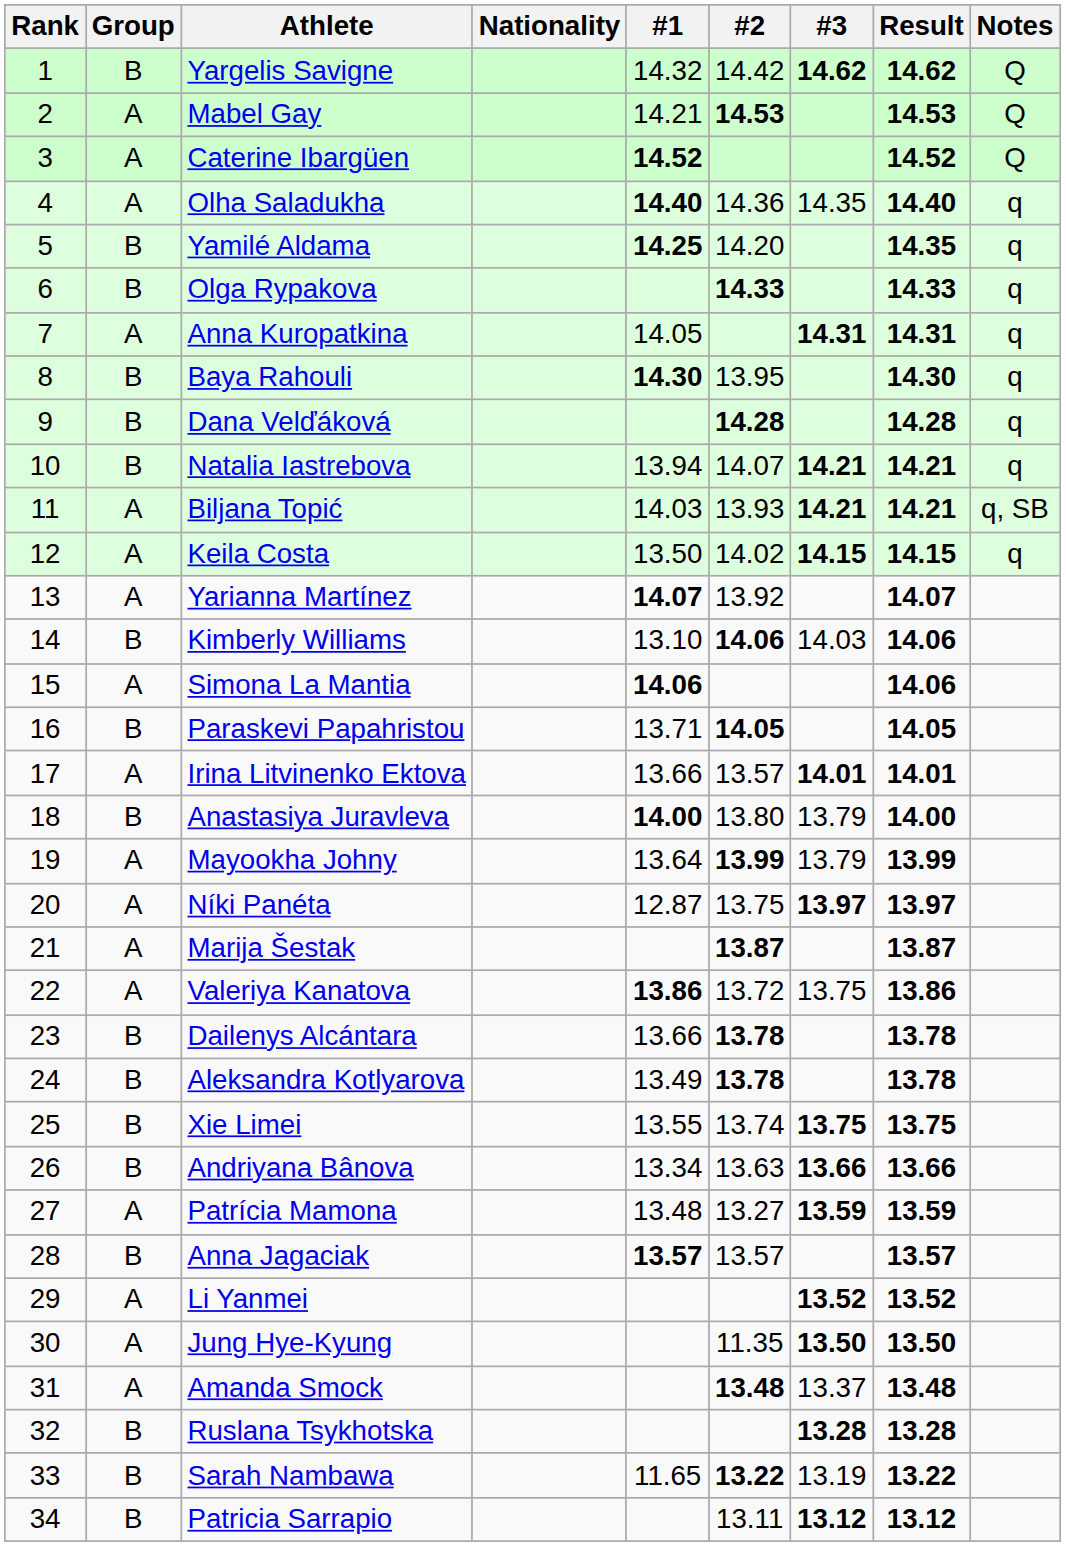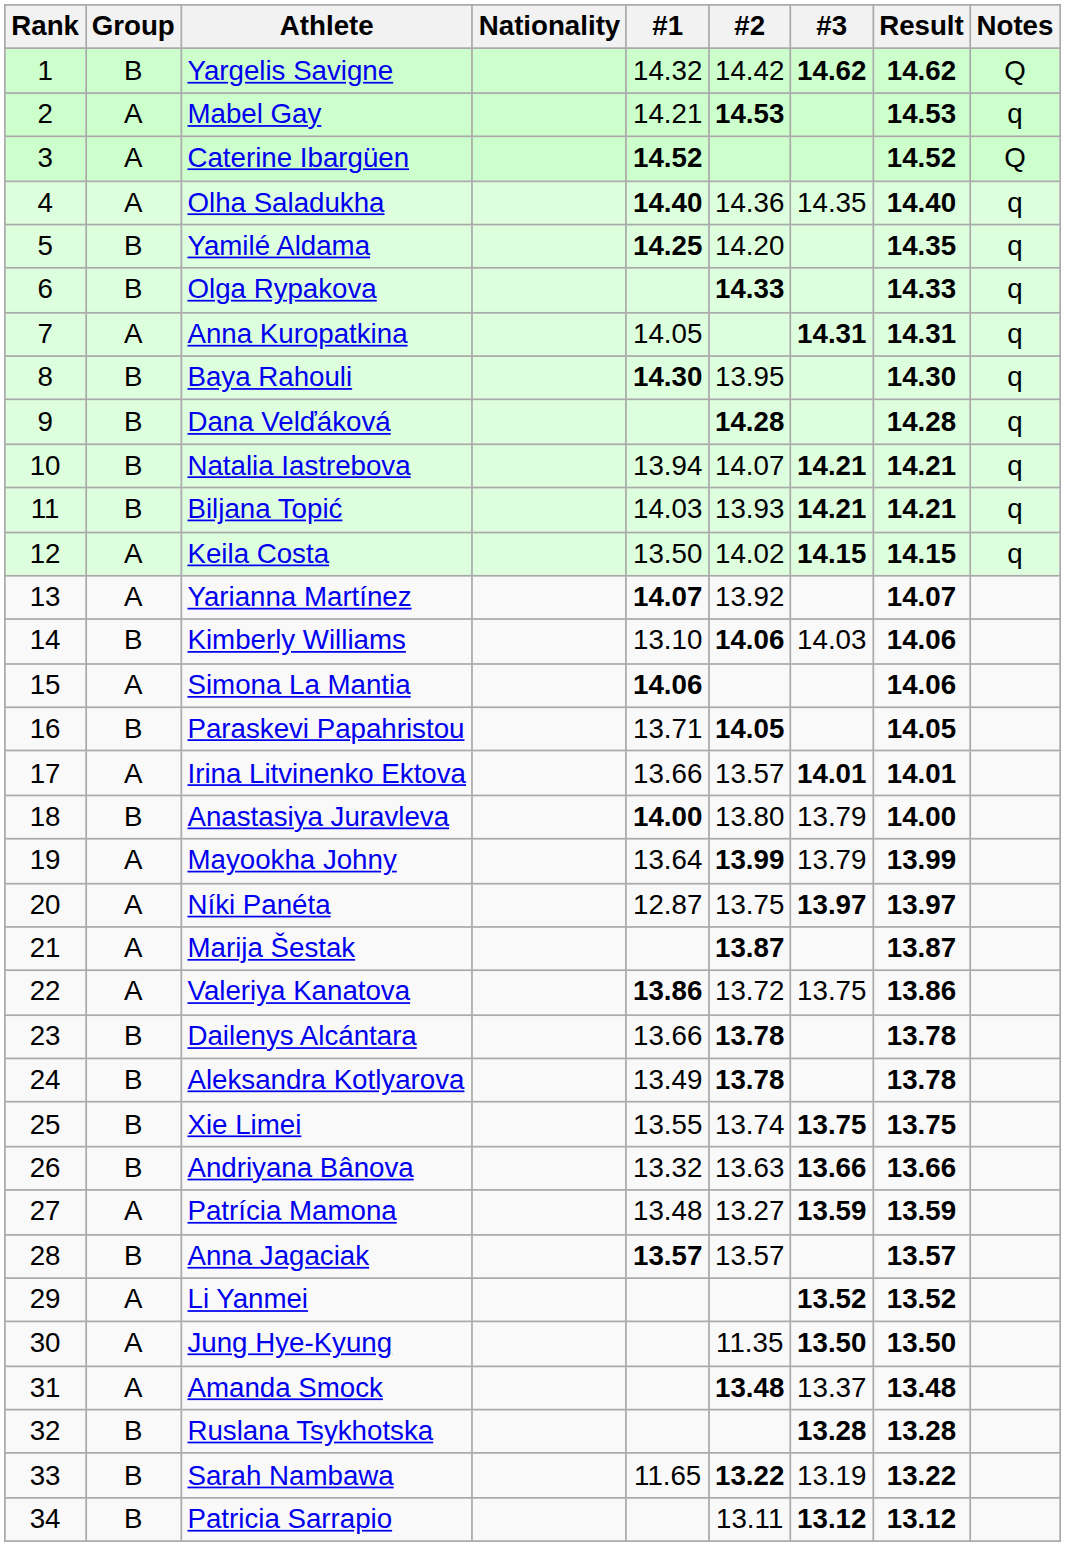Mabel Gay | Notes: Q -> q
Biljana Topić | Group: A -> B
Biljana Topić | Notes: q, SB -> q
Andriyana Bânova | #1: 13.34 -> 13.32
